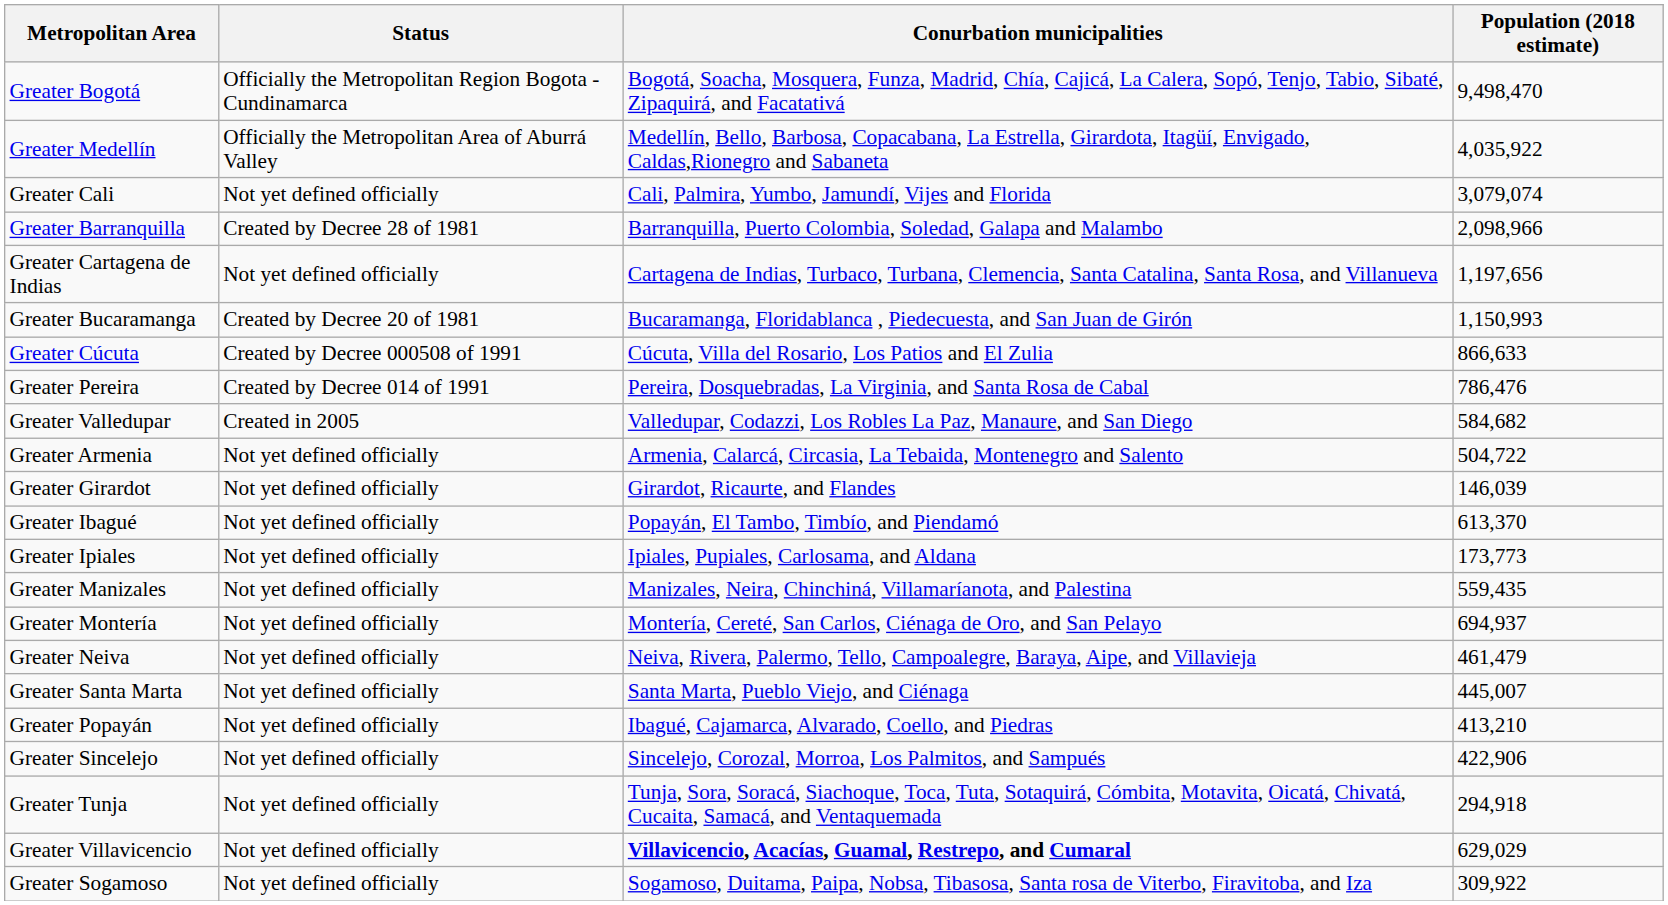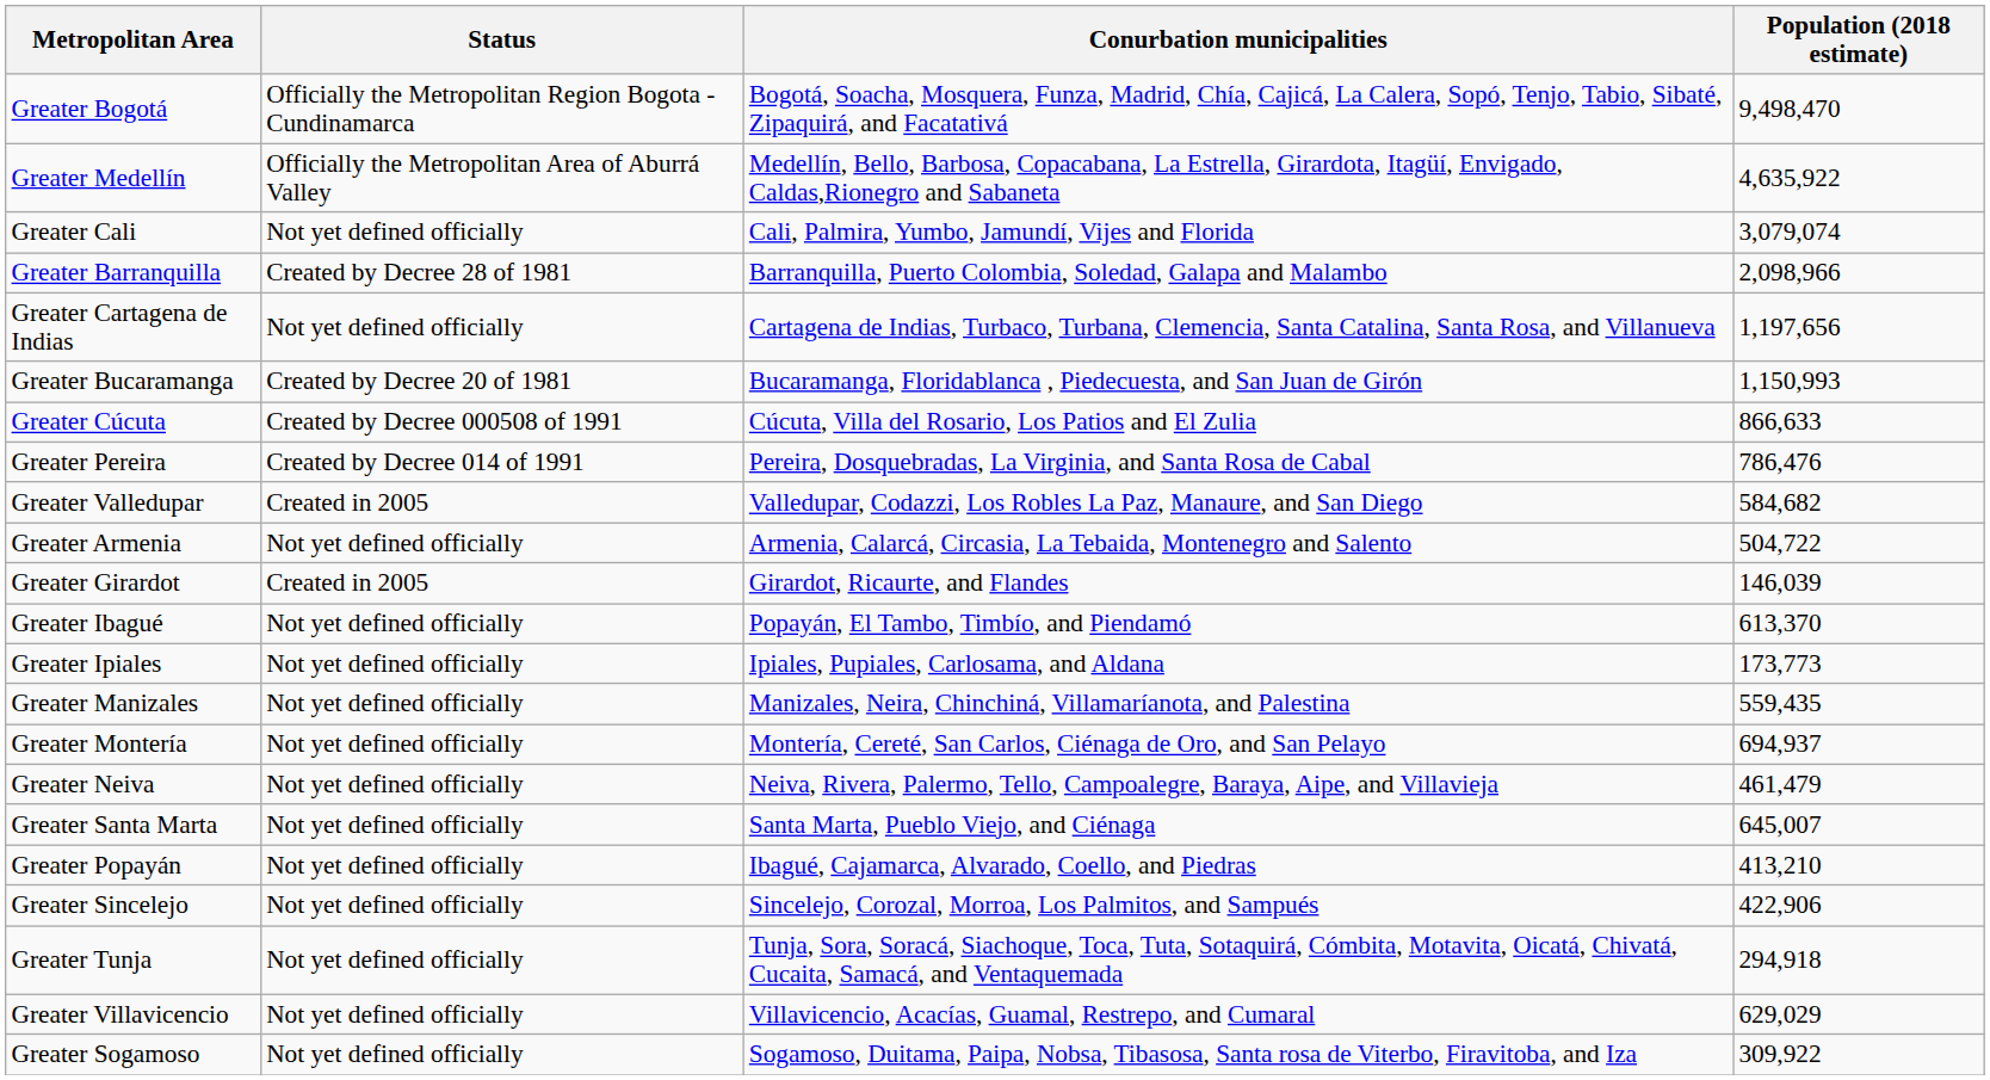Greater Medellín | Population (2018 estimate): 4,035,922 -> 4,635,922
Greater Girardot | Status: Not yet defined officially -> Created in 2005
Greater Santa Marta | Population (2018 estimate): 445,007 -> 645,007
Greater Villavicencio | Conurbation municipalities: bold -> normal
